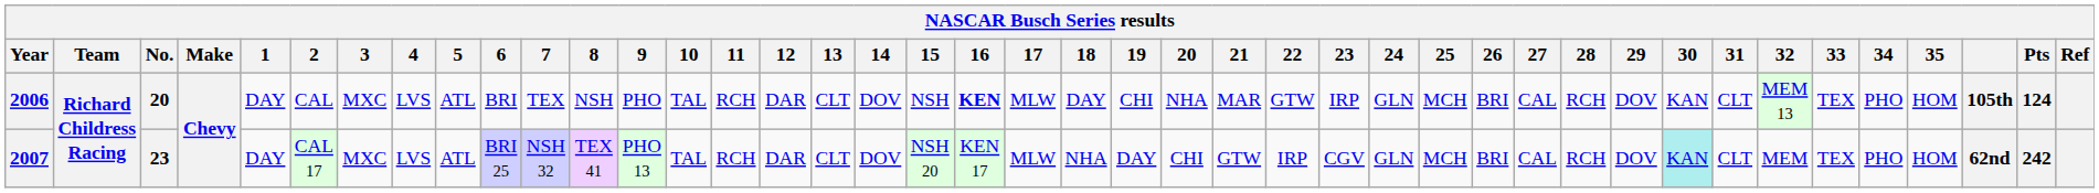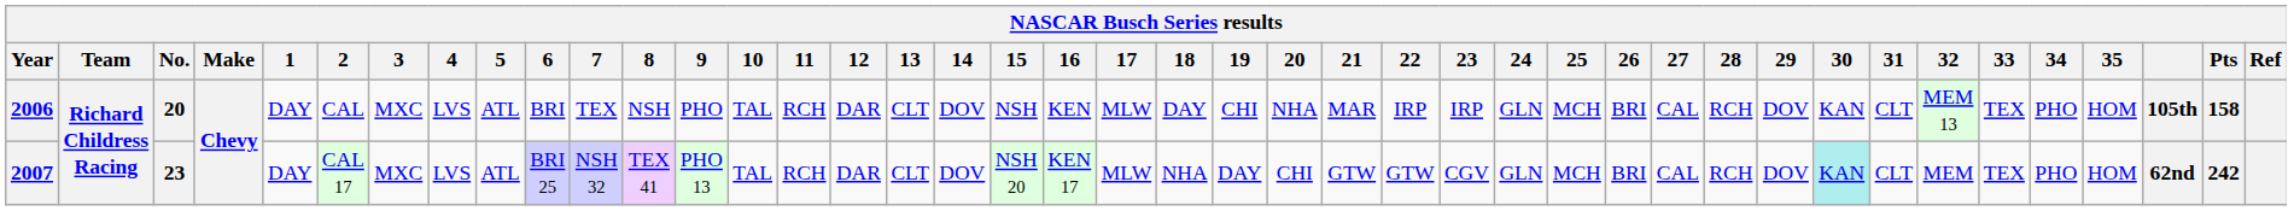2006 | 16: bold -> normal
2006 | 22: GTW -> IRP
2006 | Pts: 124 -> 158
2007 | 22: IRP -> GTW
